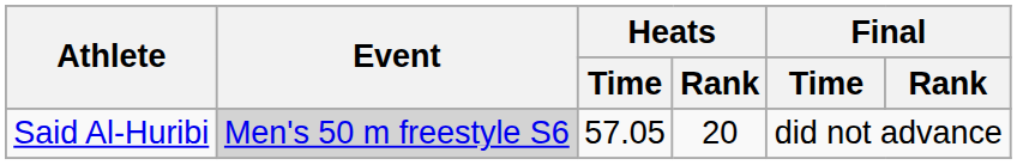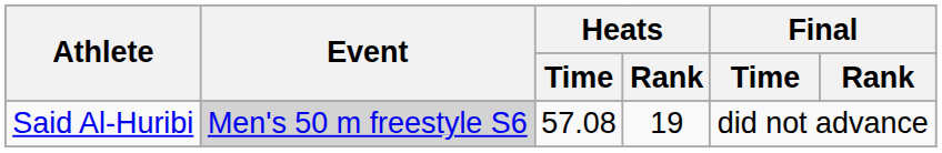Said Al-Huribi | Heats / Time: 57.05 -> 57.08
Said Al-Huribi | Heats / Rank: 20 -> 19
